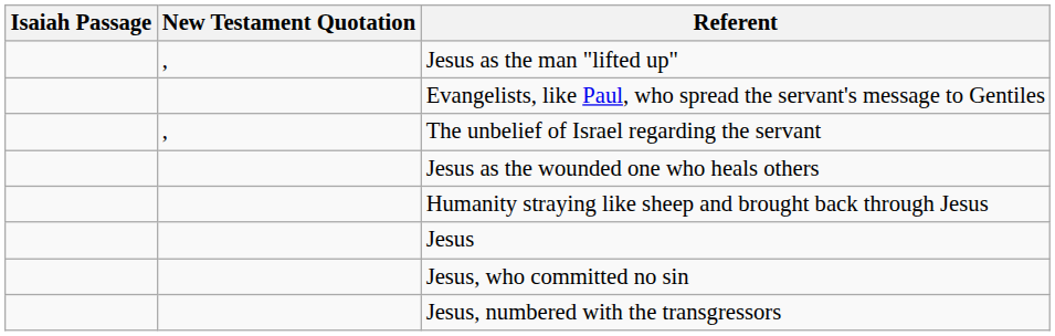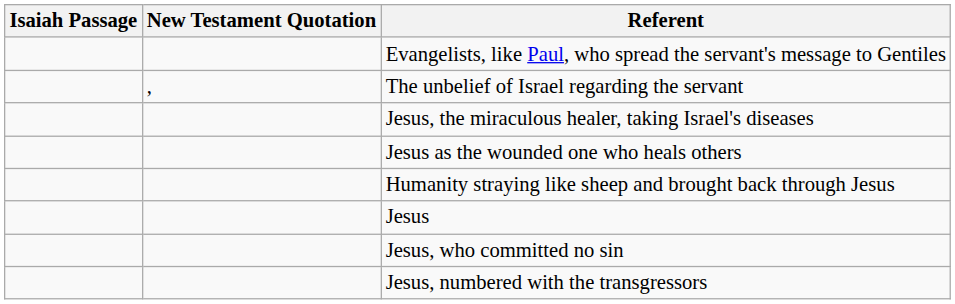- row: , | Jesus as the man "lifted up"
+ row: Jesus, the miraculous healer, taking Israel's diseases
